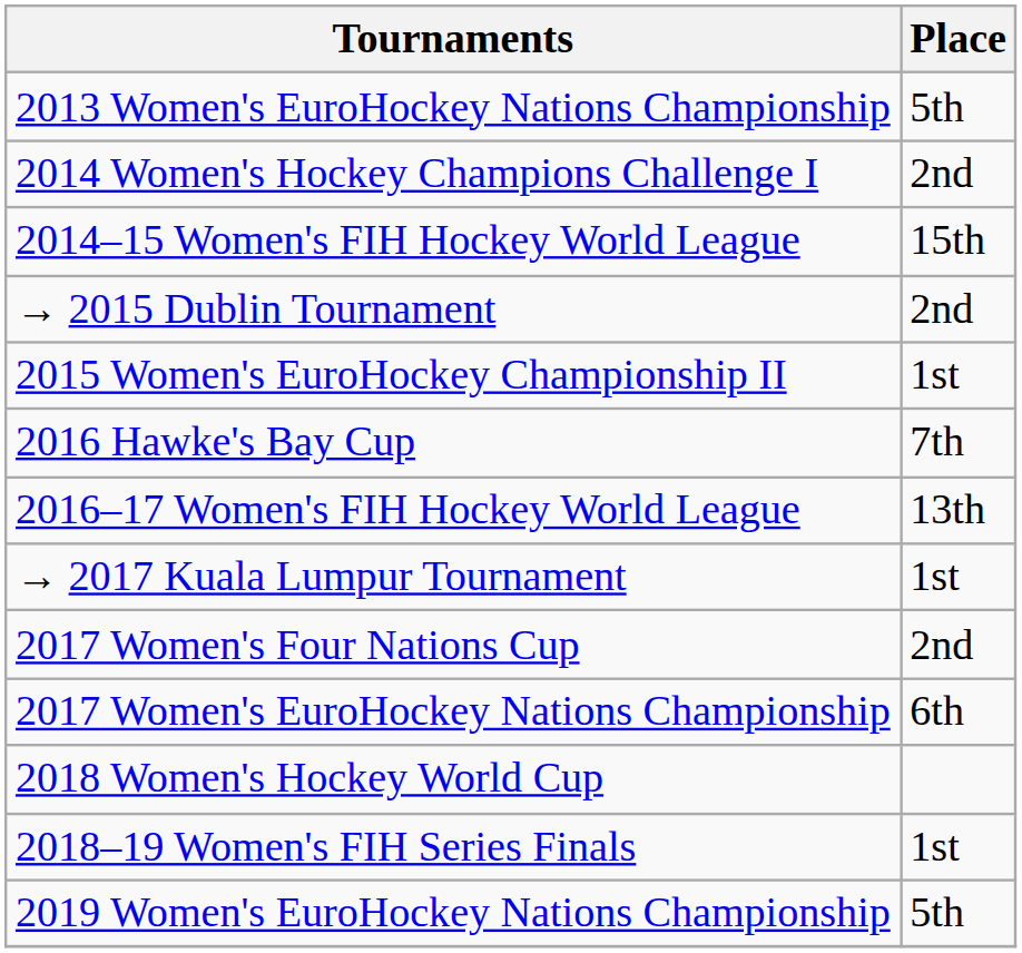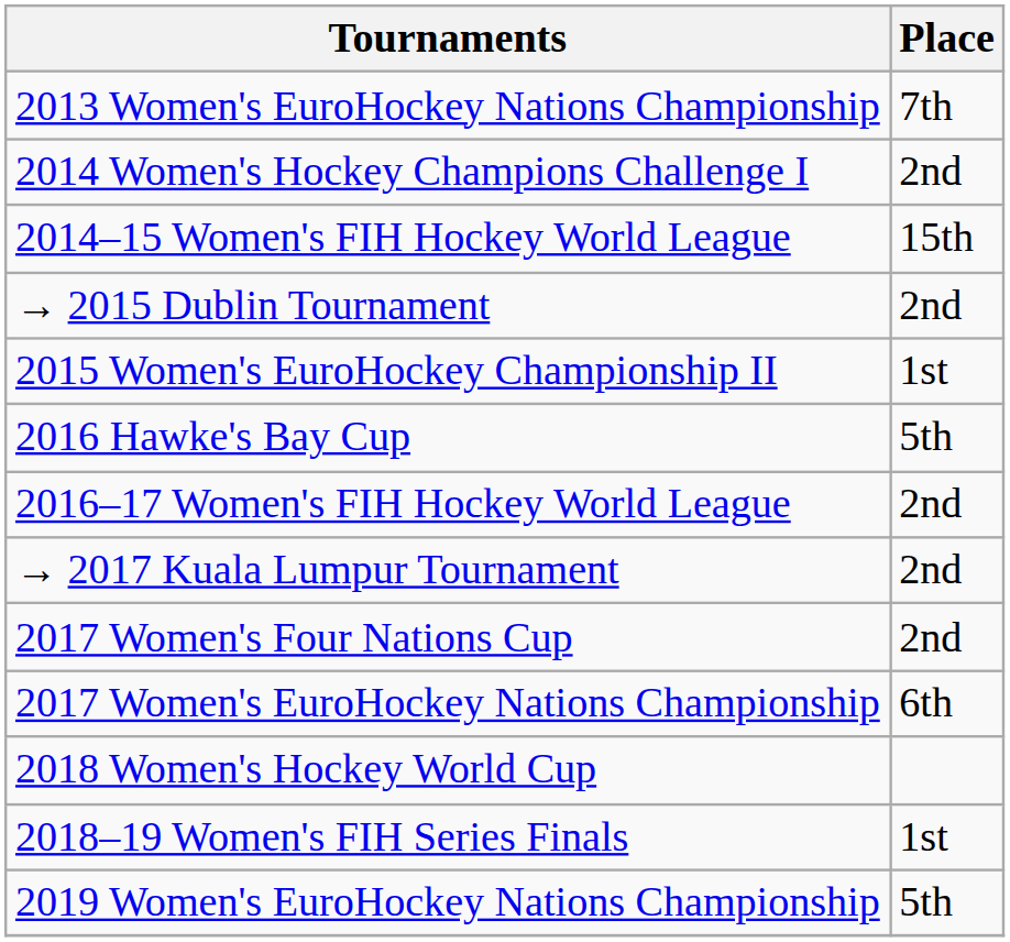2013 Women's EuroHockey Nations Championship | Place: 5th -> 7th
2016 Hawke's Bay Cup | Place: 7th -> 5th
2016–17 Women's FIH Hockey World League | Place: 13th -> 2nd
→ 2017 Kuala Lumpur Tournament | Place: 1st -> 2nd
